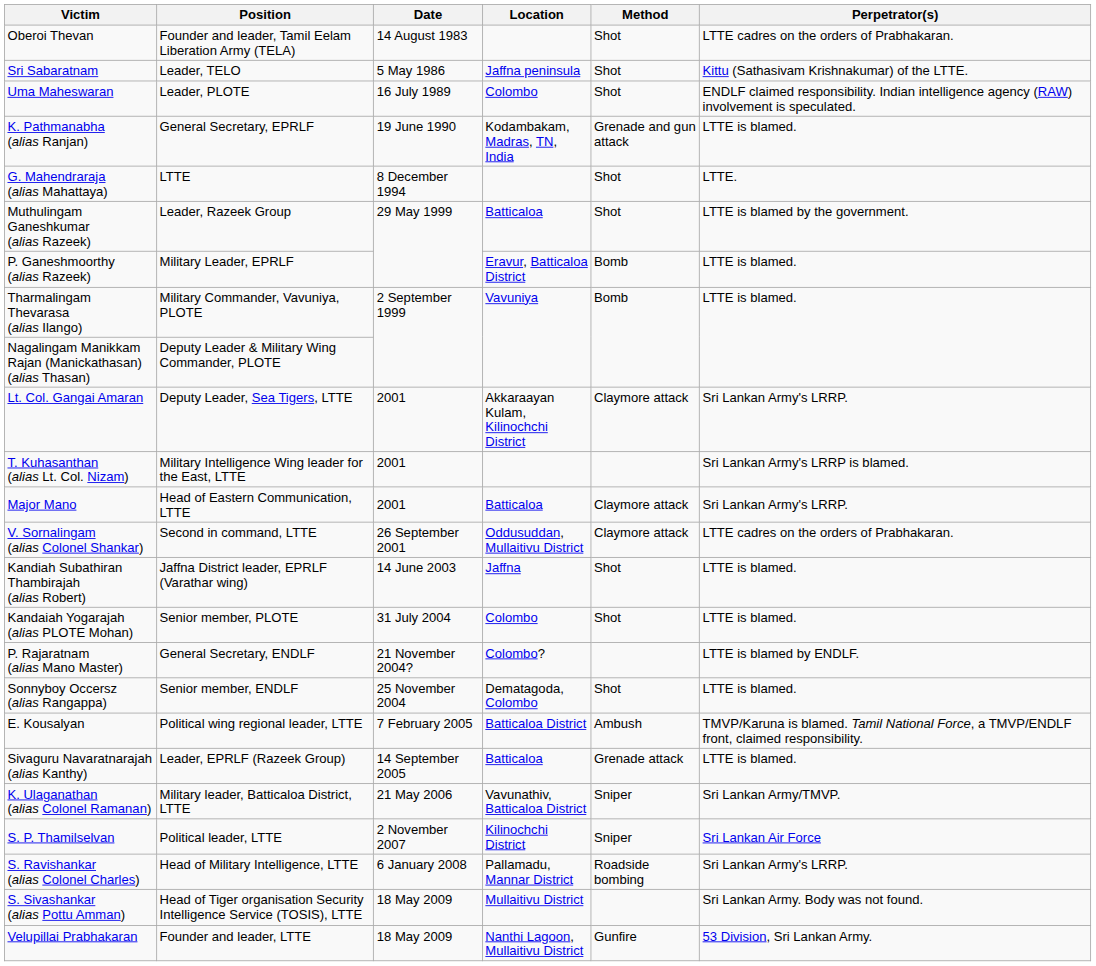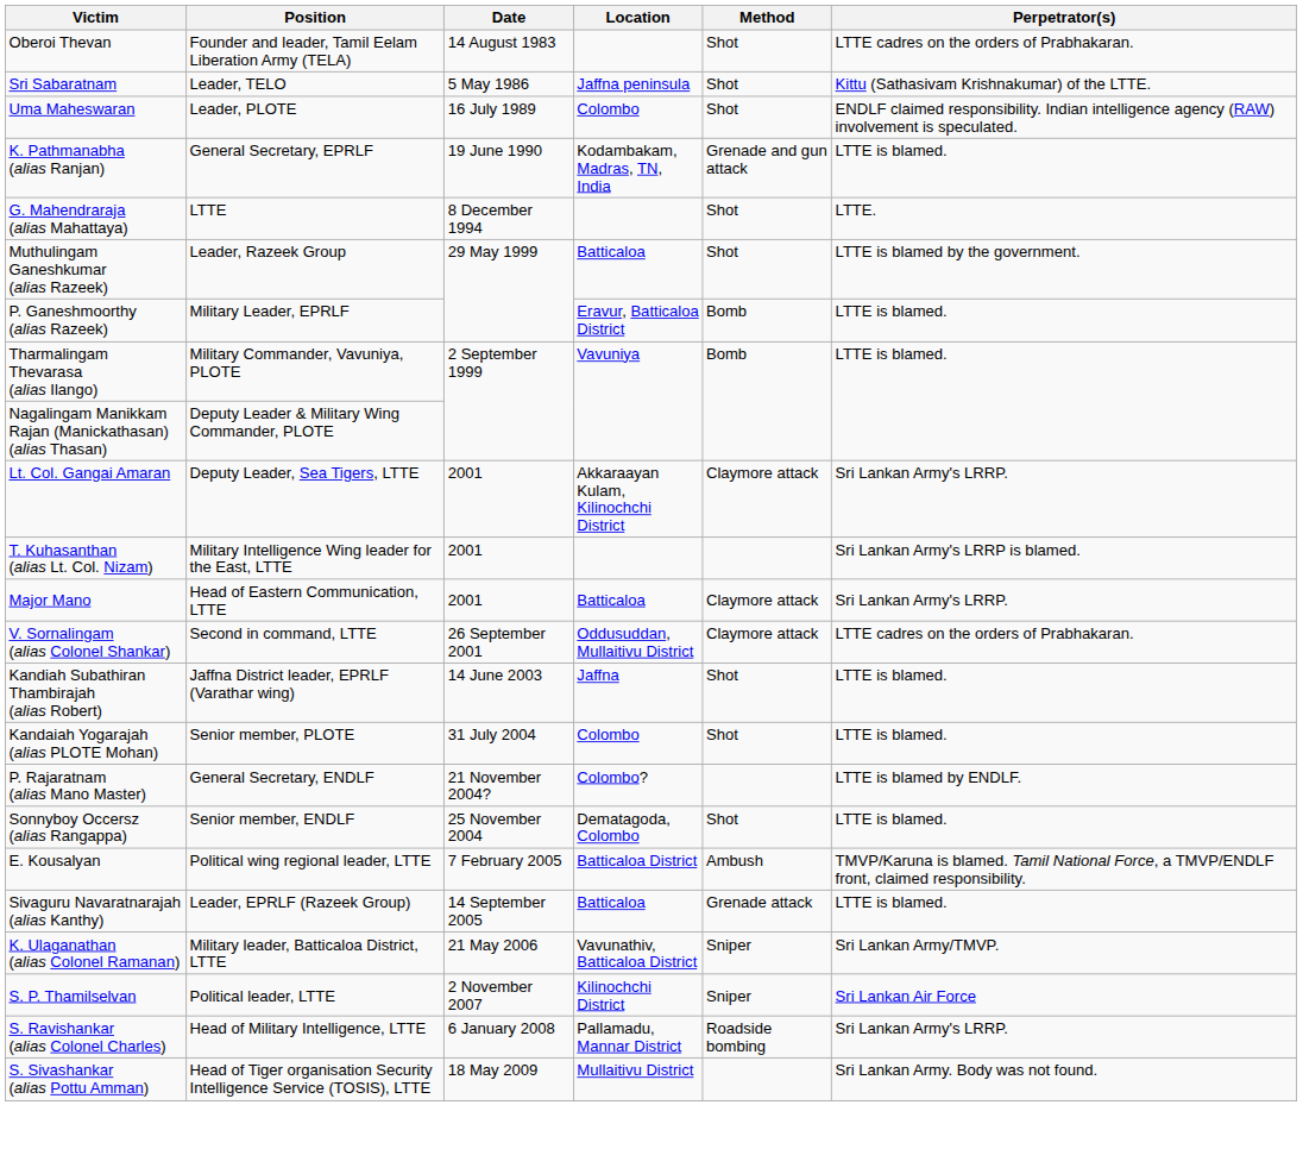- row: Velupillai Prabhakaran | Founder and leader, LTTE | 18 May 2009 | Nanthi Lagoon, Mullaitivu District | Gunfire | 53 Division, Sri Lankan Army.
